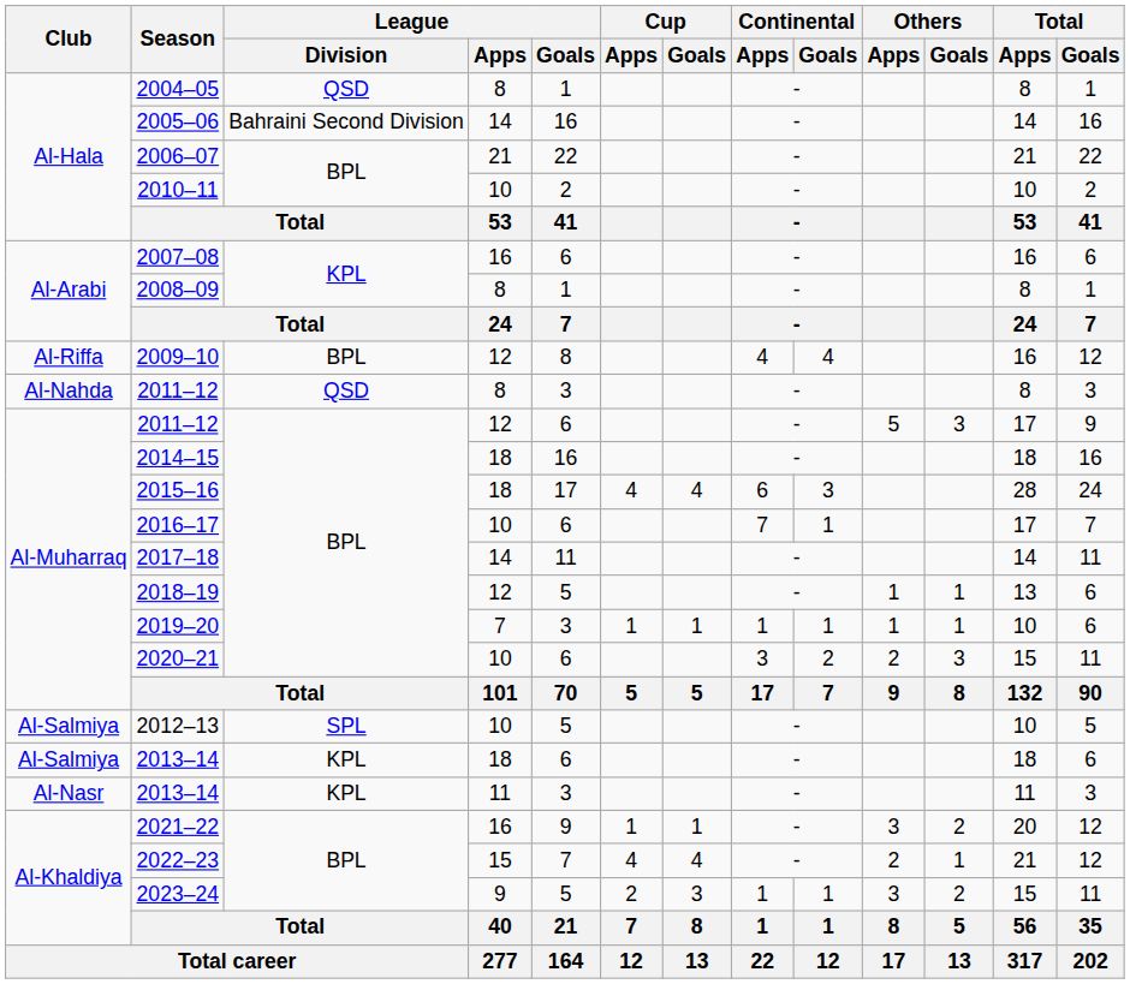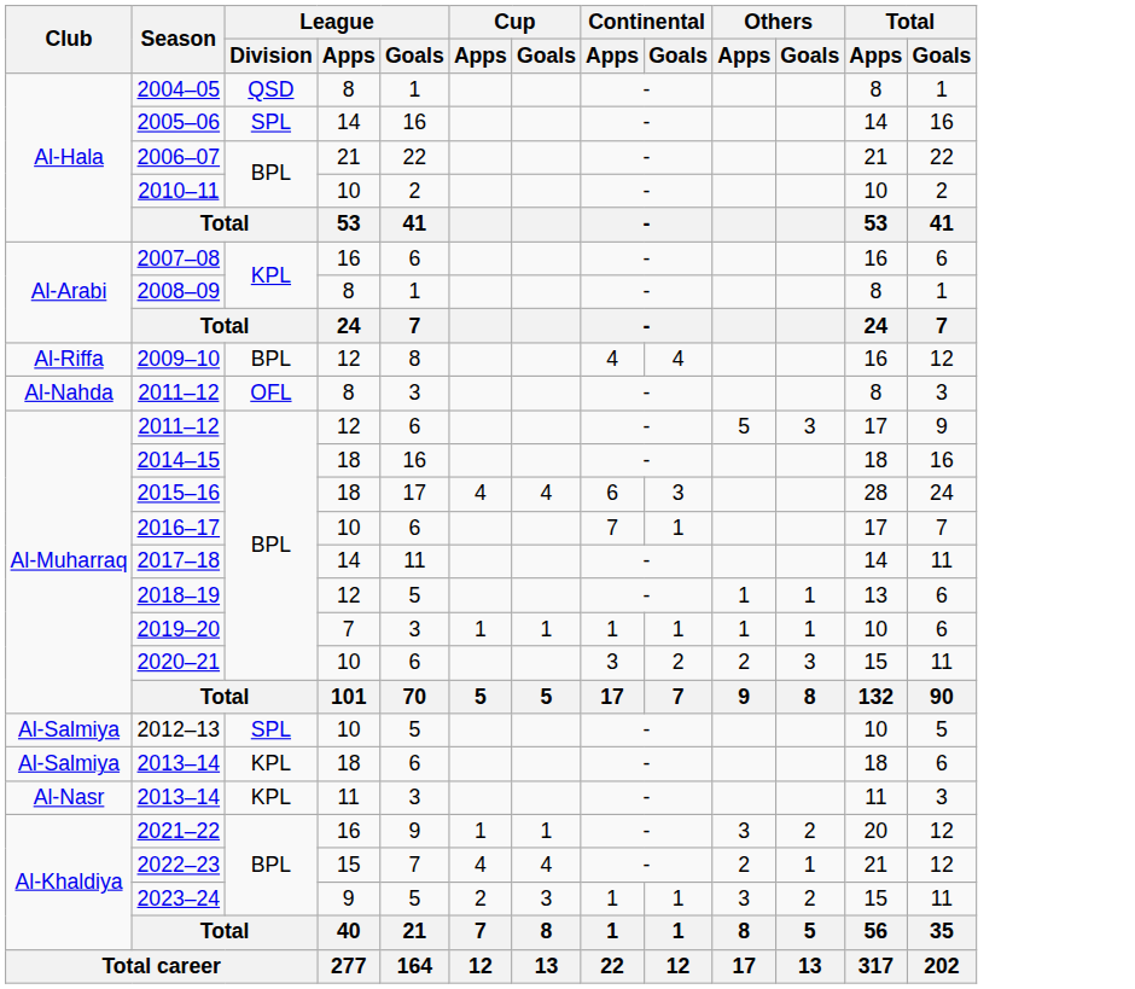2005–06 | League / Division: Bahraini Second Division -> SPL
2011–12 / 8 | League / Division: QSD -> OFL
